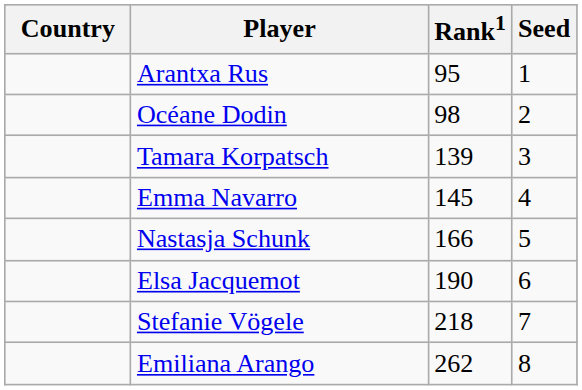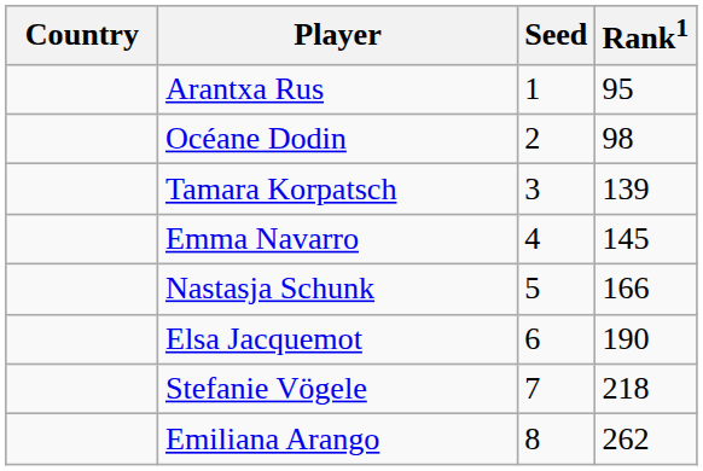columns swapped: Rank1 <-> Seed
